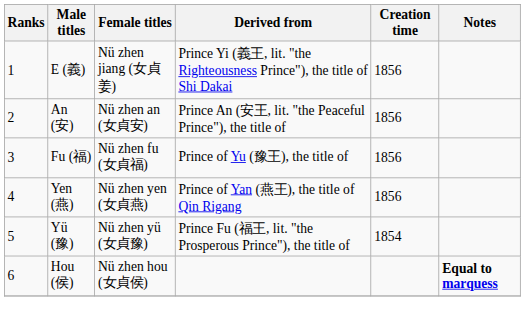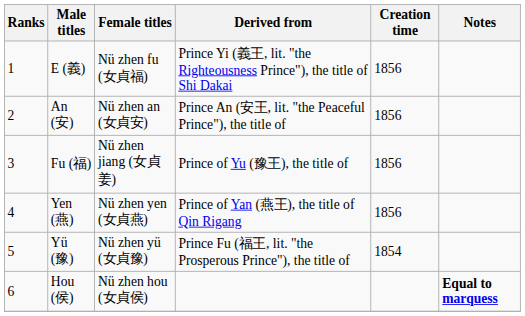E (義) | Female titles: Nü zhen jiang (女貞姜) -> Nü zhen fu (女貞福)
Fu (福) | Female titles: Nü zhen fu (女貞福) -> Nü zhen jiang (女貞姜)
